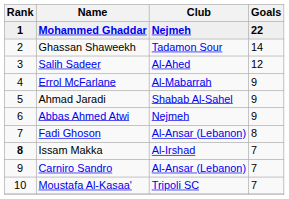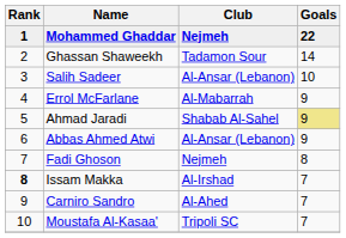Salih Sadeer | Club: Al-Ahed -> Al-Ansar (Lebanon)
Salih Sadeer | Goals: 12 -> 10
Ahmad Jaradi | Goals: no background -> khaki background
Abbas Ahmed Atwi | Club: Nejmeh -> Al-Ansar (Lebanon)
Fadi Ghoson | Club: Al-Ansar (Lebanon) -> Nejmeh
Carniro Sandro | Club: Al-Ansar (Lebanon) -> Al-Ahed
